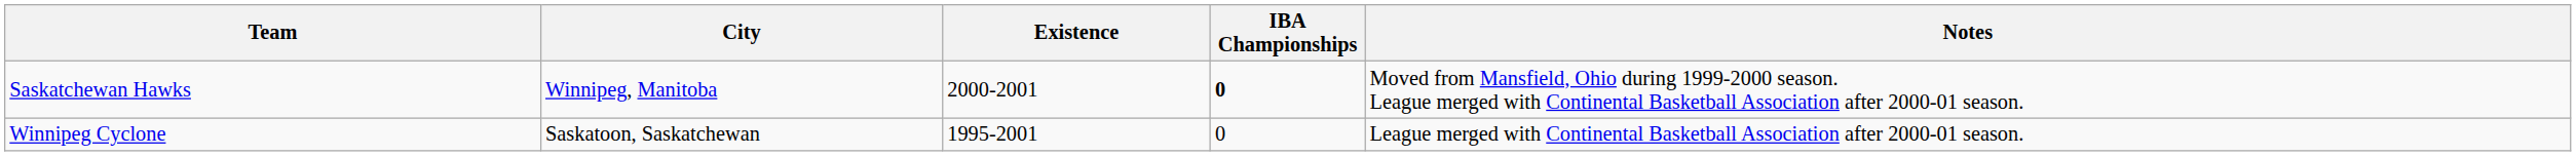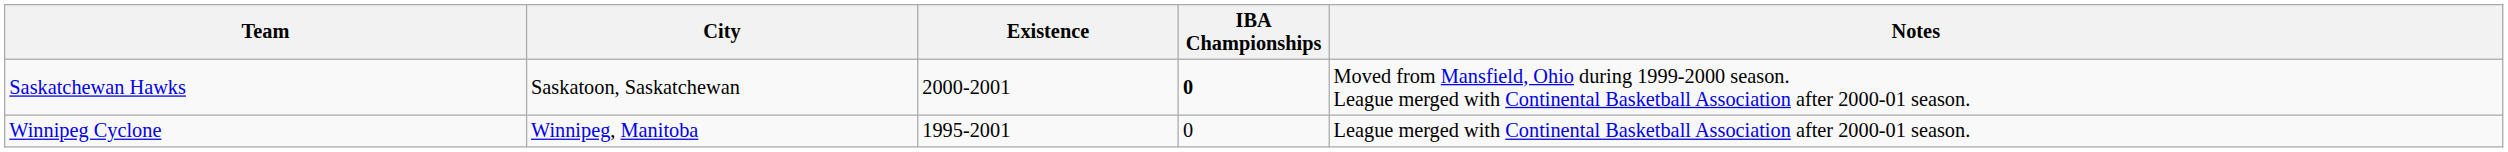Saskatchewan Hawks | City: Winnipeg, Manitoba -> Saskatoon, Saskatchewan
Winnipeg Cyclone | City: Saskatoon, Saskatchewan -> Winnipeg, Manitoba
